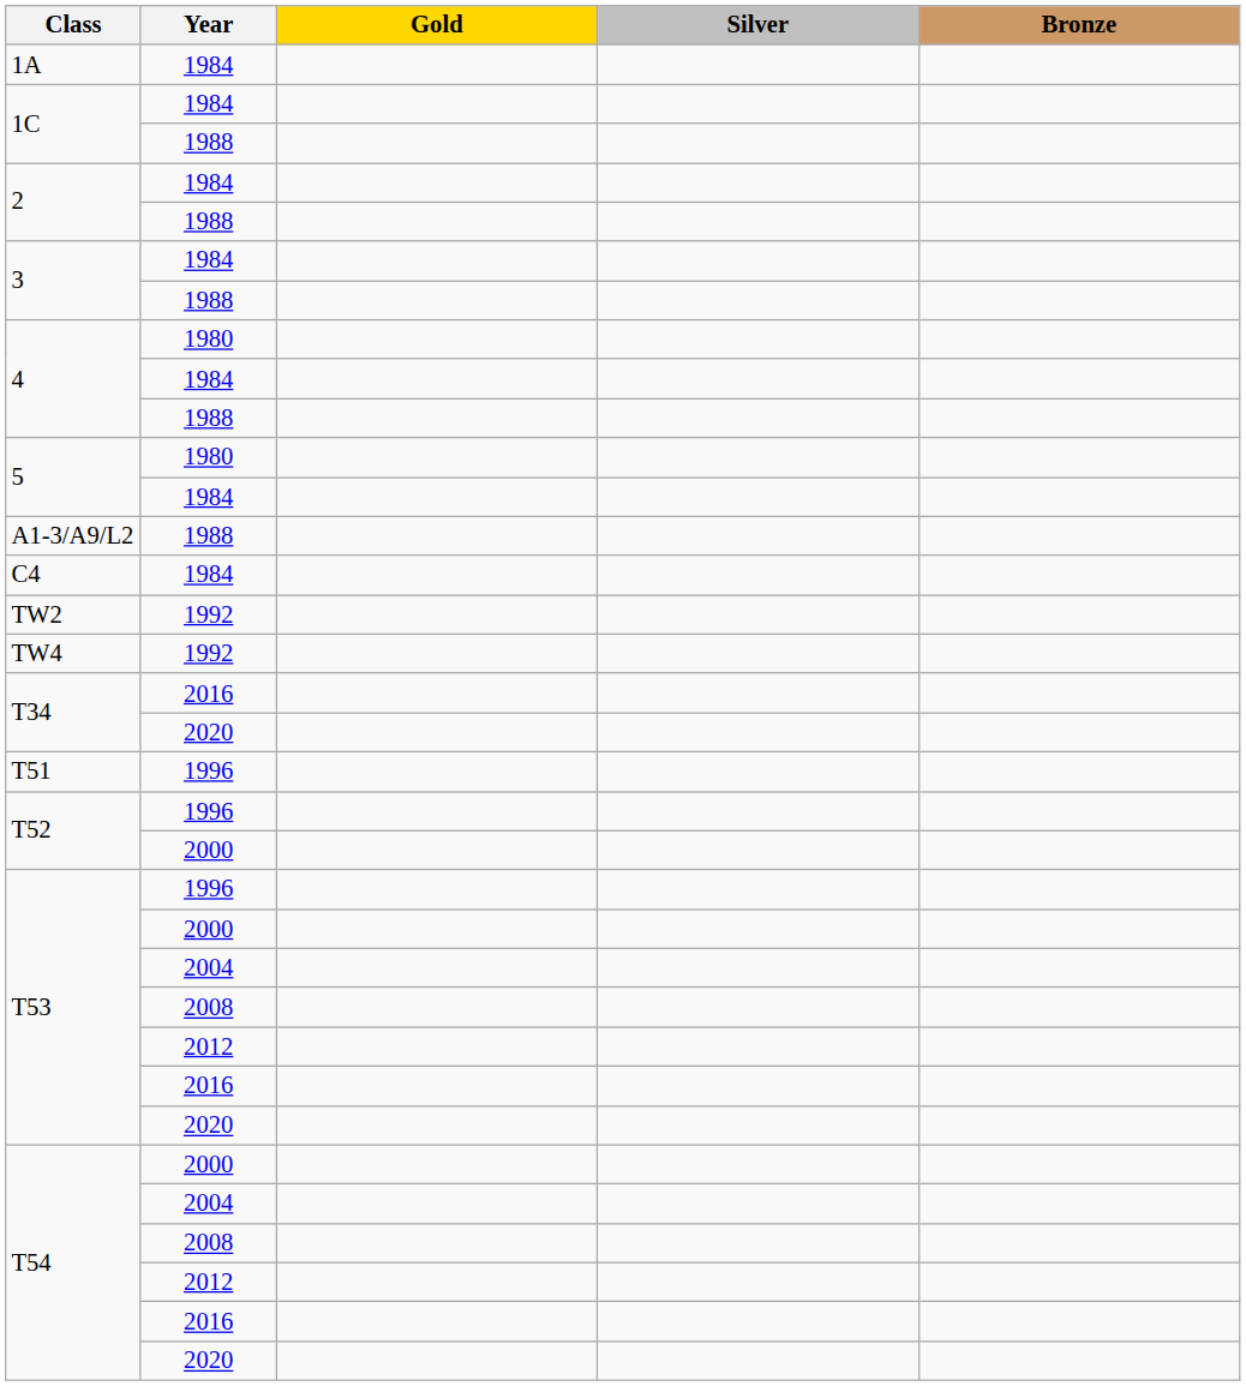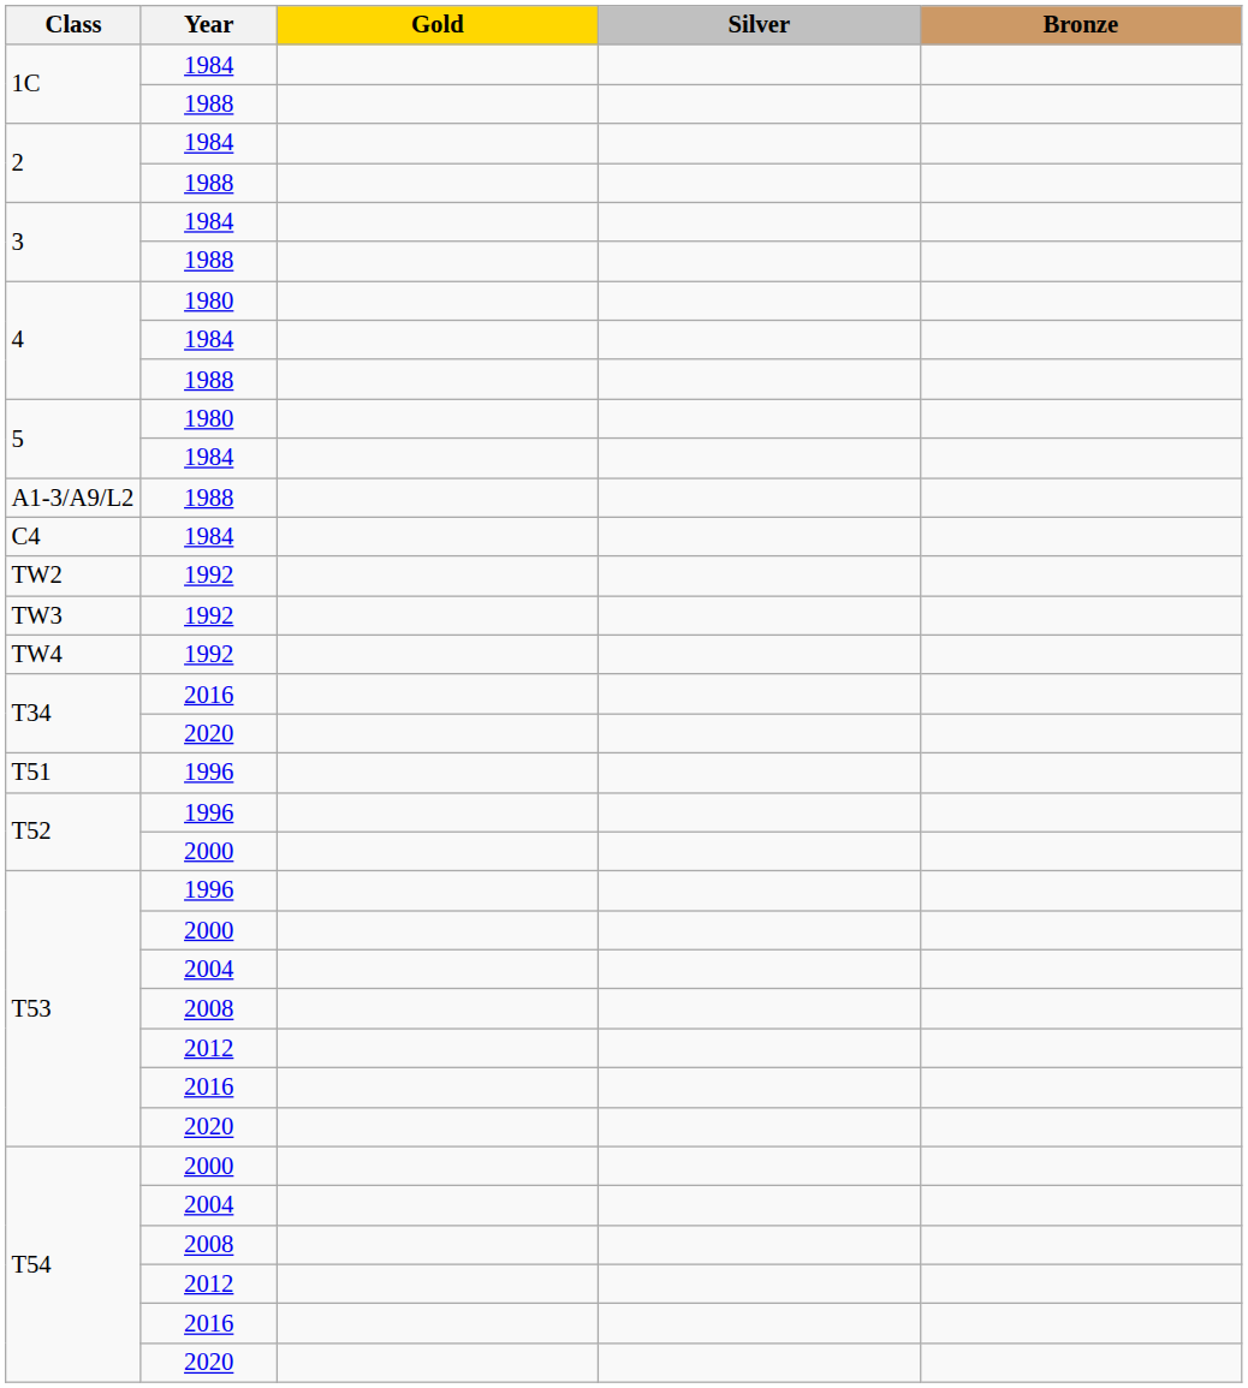- row: 1A | 1984
+ row: TW3 | 1992
